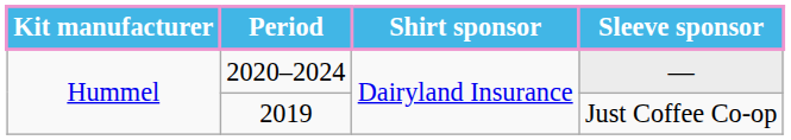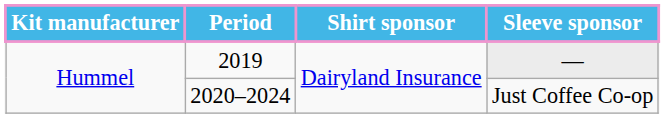— | Period: 2020–2024 -> 2019
Just Coffee Co-op | Period: 2019 -> 2020–2024
